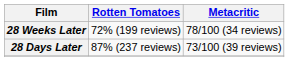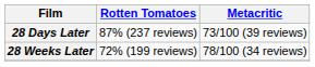rows swapped: 28 Days Later <-> 28 Weeks Later
